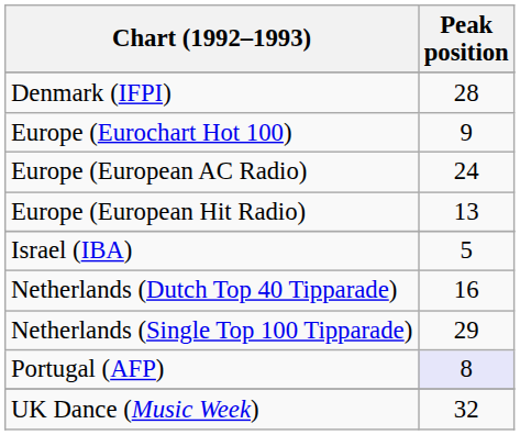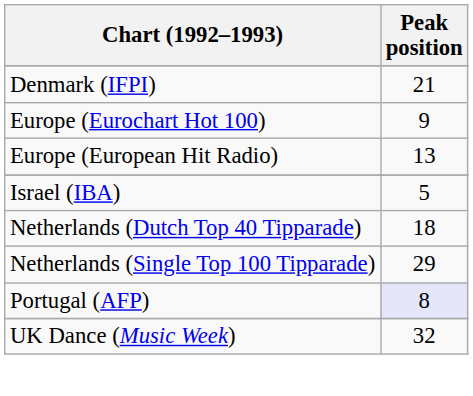Denmark (IFPI) | Peak position: 28 -> 21
- row: Europe (European AC Radio) | 24
Netherlands (Dutch Top 40 Tipparade) | Peak position: 16 -> 18
